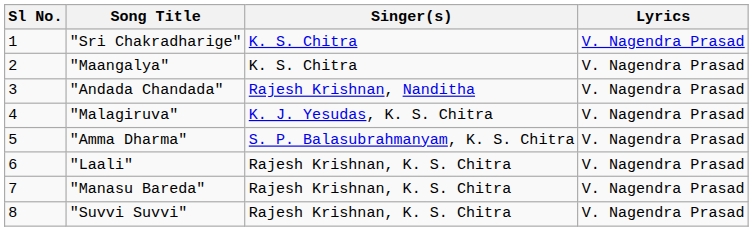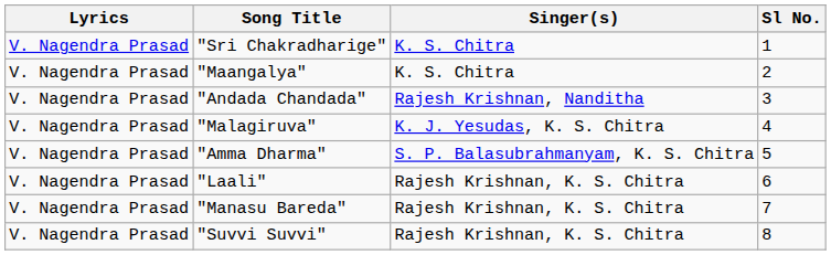columns swapped: Sl No. <-> Lyrics
